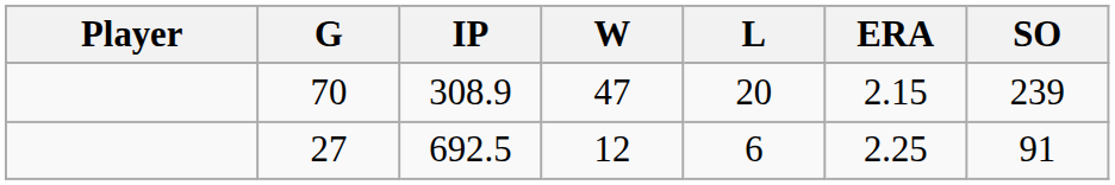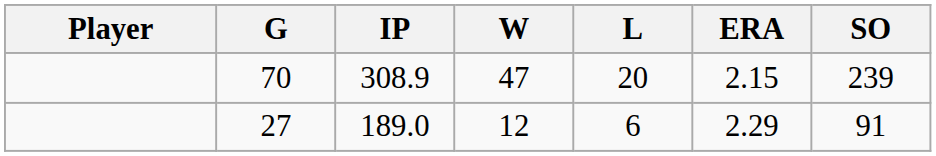27 | IP: 692.5 -> 189.0
27 | ERA: 2.25 -> 2.29
